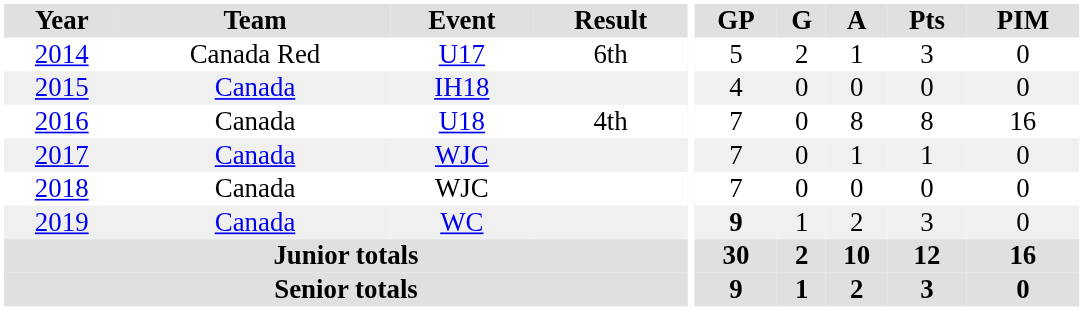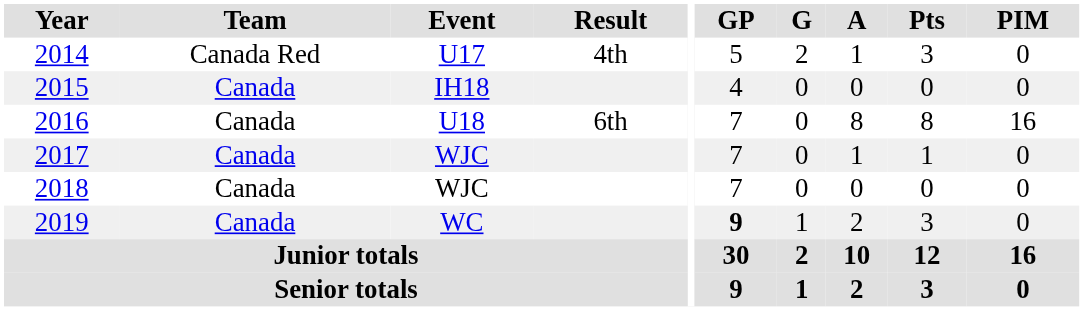2014 | Result: 6th -> 4th
2016 | Result: 4th -> 6th
